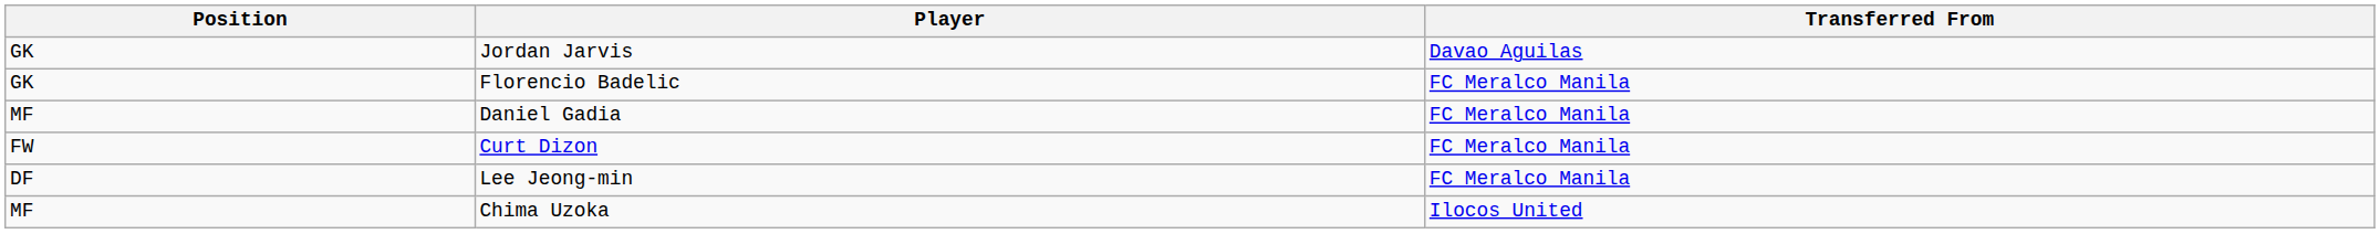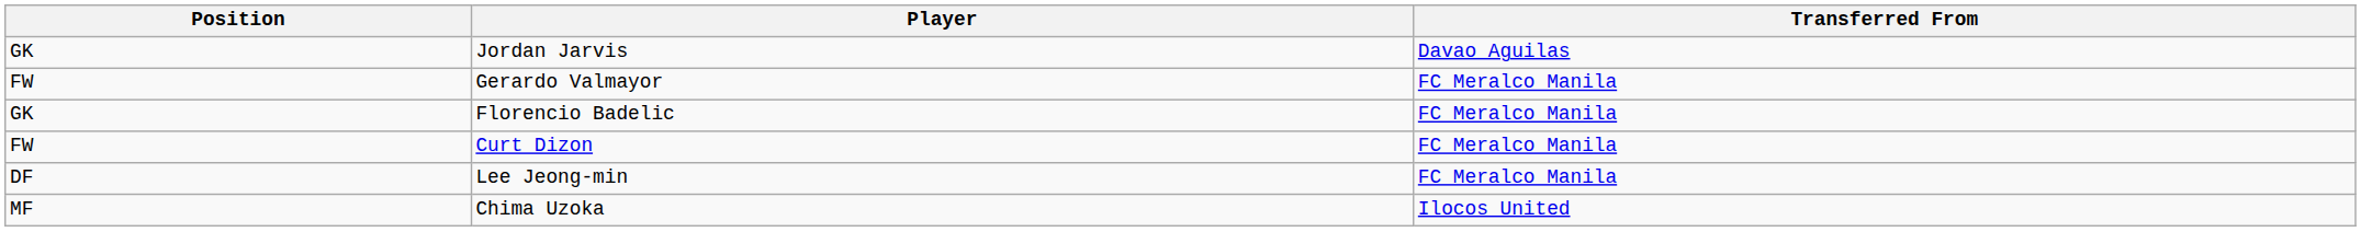+ row: FW | Gerardo Valmayor | FC Meralco Manila
- row: MF | Daniel Gadia | FC Meralco Manila
